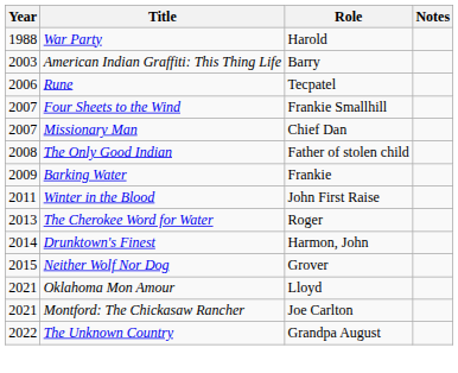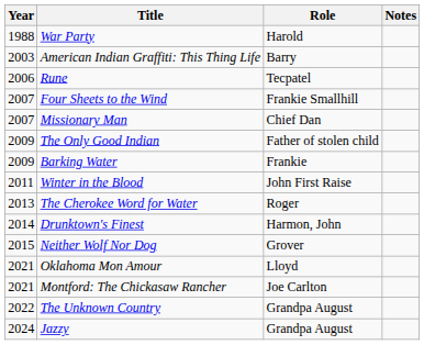The Only Good Indian | Year: 2008 -> 2009
+ row: 2024 | Jazzy | Grandpa August
